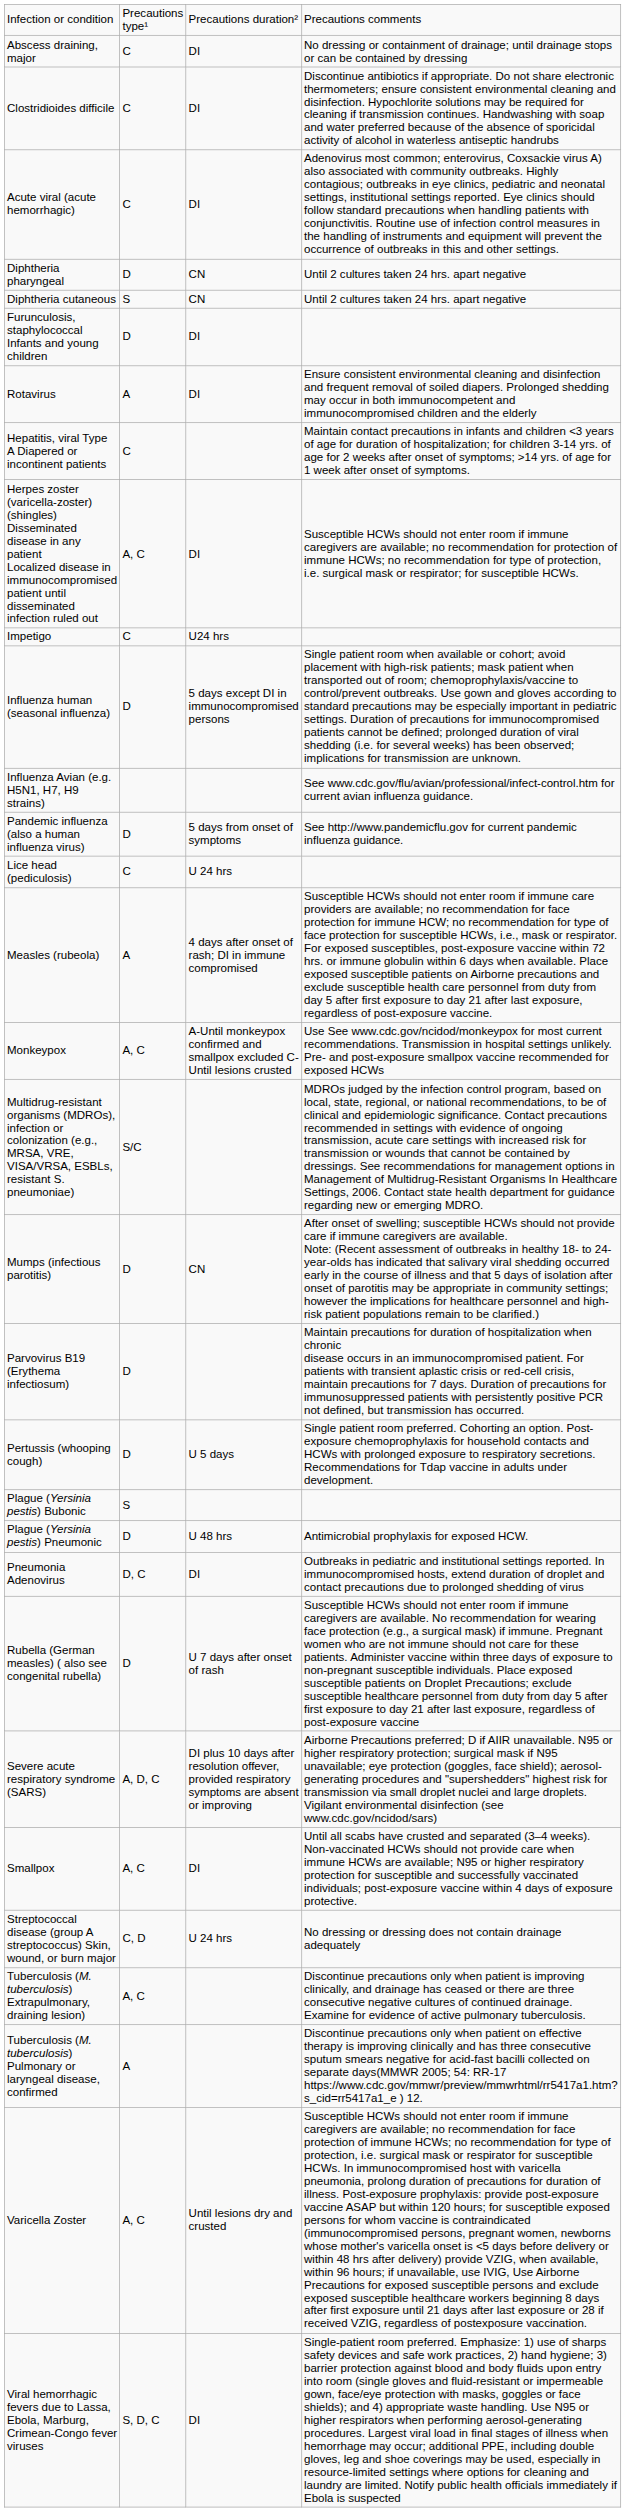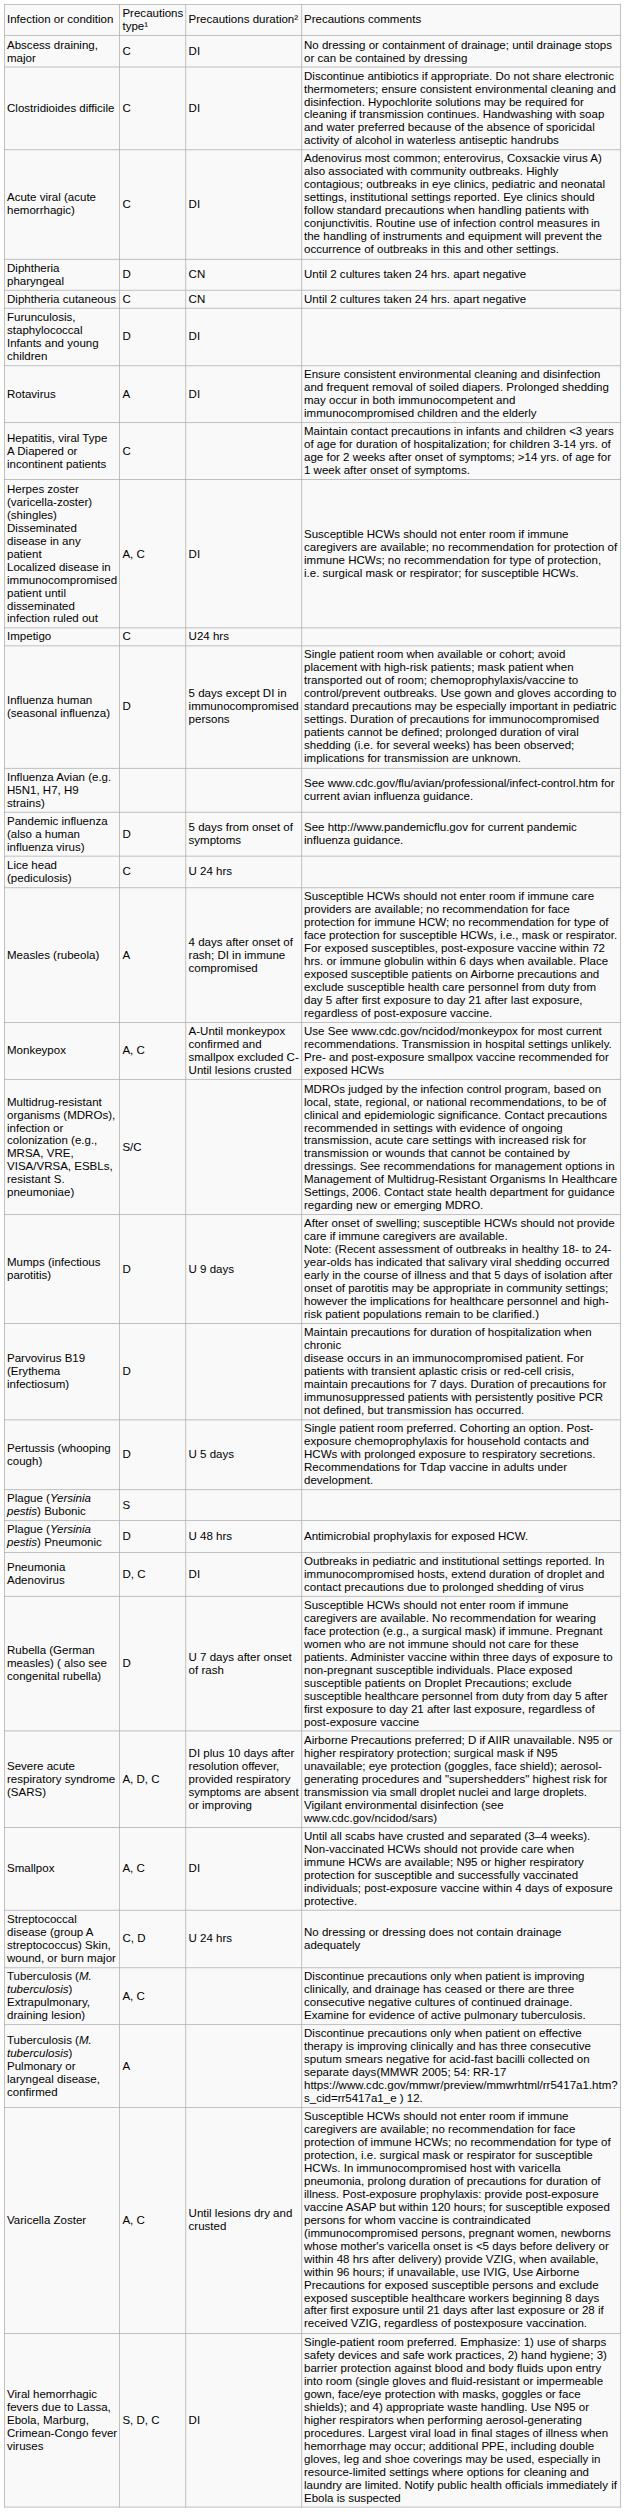Diphtheria cutaneous | column 2: S -> C
Mumps (infectious parotitis) | column 3: CN -> U 9 days
